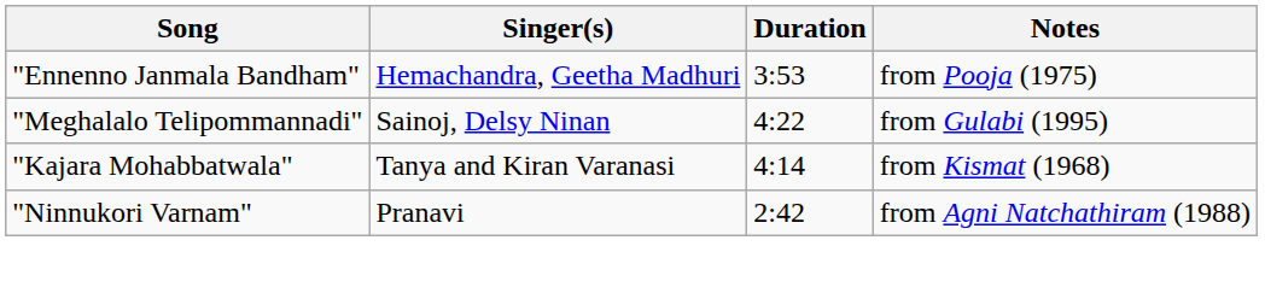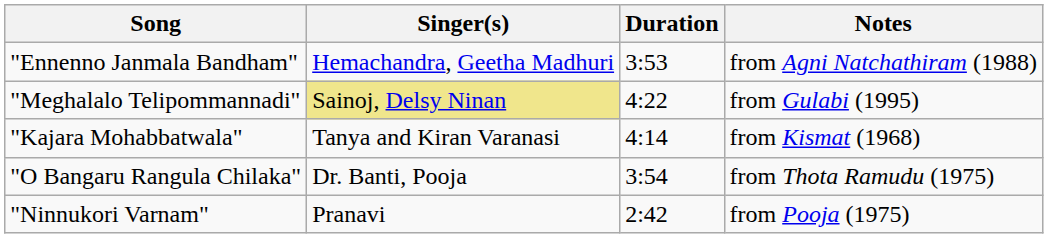"Ennenno Janmala Bandham" | Notes: from Pooja (1975) -> from Agni Natchathiram (1988)
"Meghalalo Telipommannadi" | Singer(s): no background -> khaki background
+ row: "O Bangaru Rangula Chilaka" | Dr. Banti, Pooja | 3:54 | from Thota Ramudu (1975)
"Ninnukori Varnam" | Notes: from Agni Natchathiram (1988) -> from Pooja (1975)
